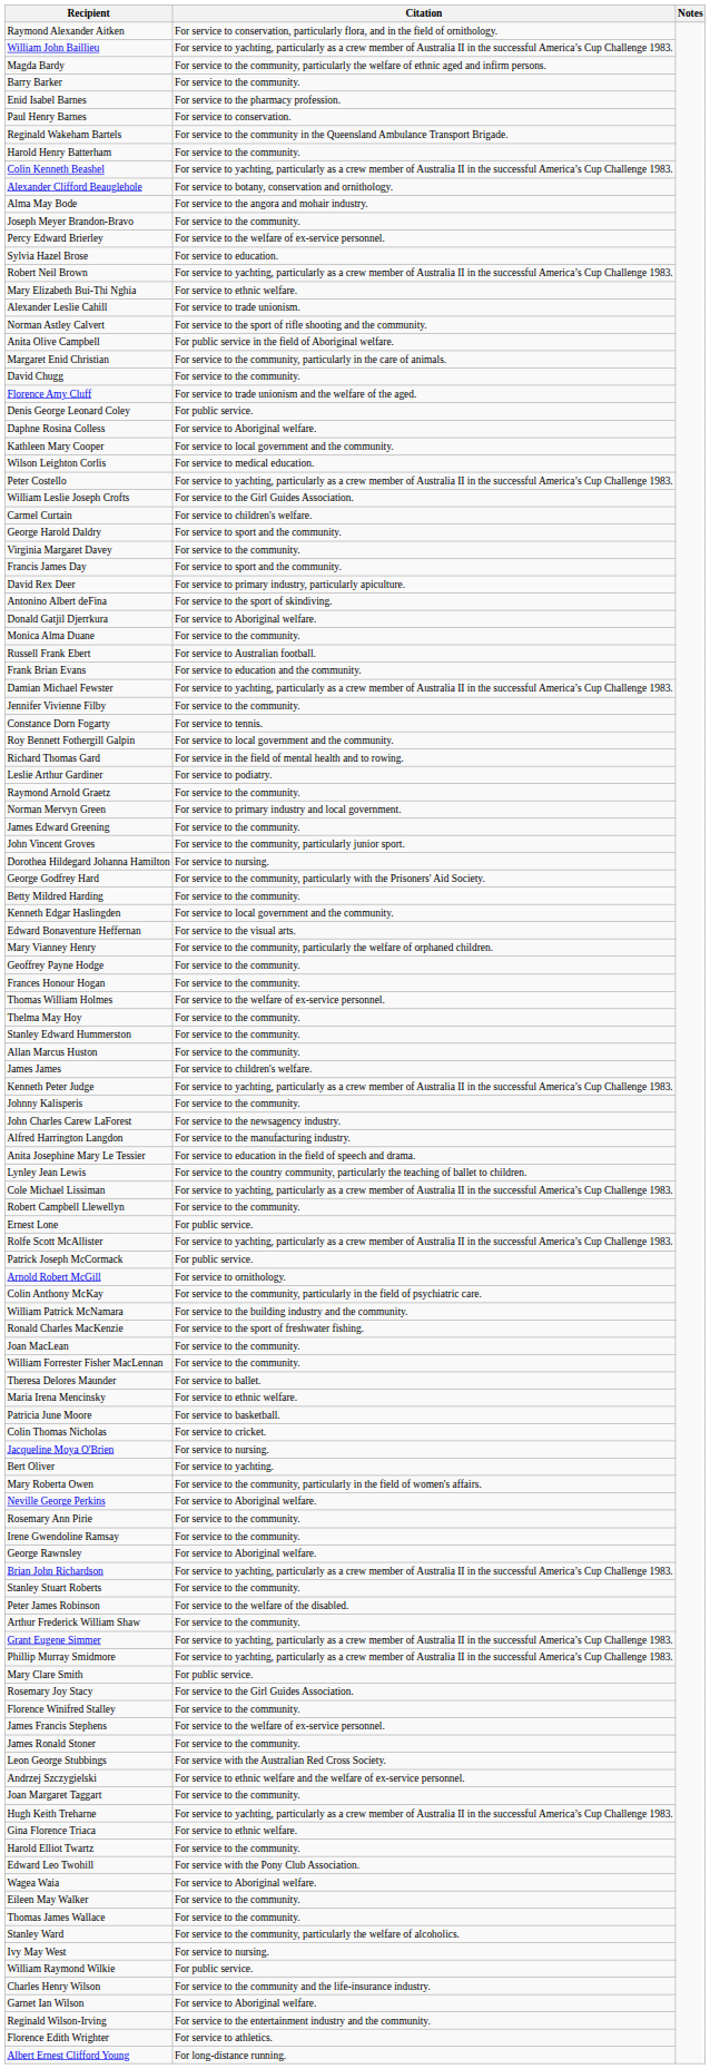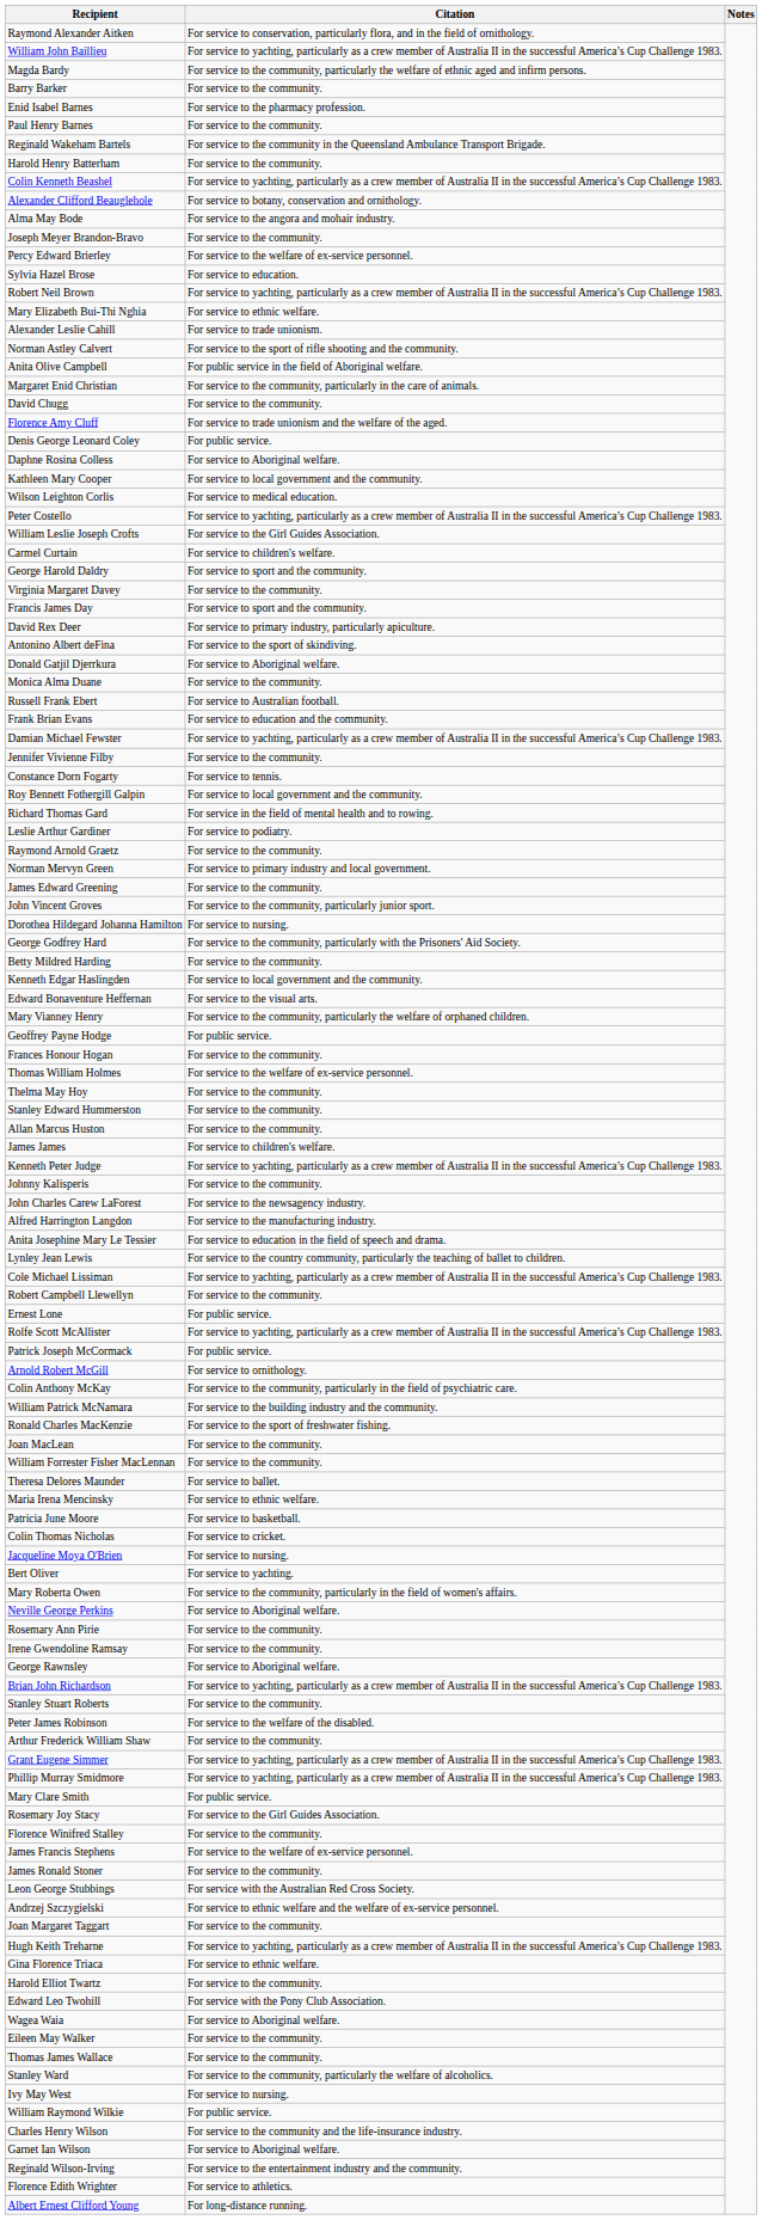Paul Henry Barnes | Citation: For service to conservation. -> For service to the community.
Geoffrey Payne Hodge | Citation: For service to the community. -> For public service.
